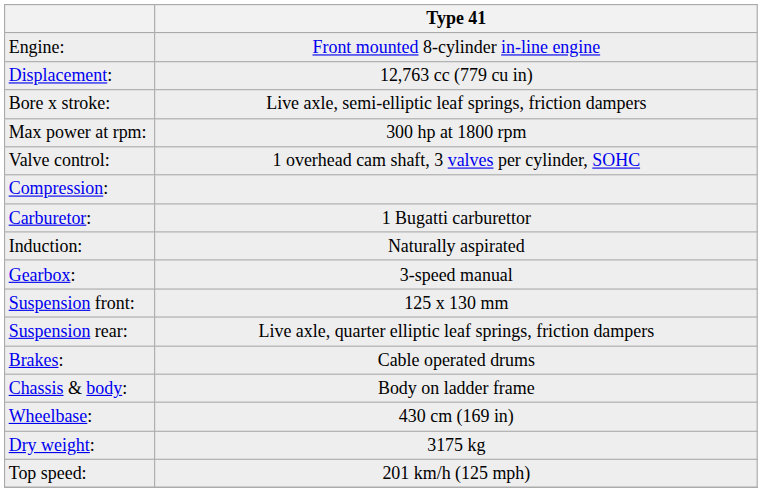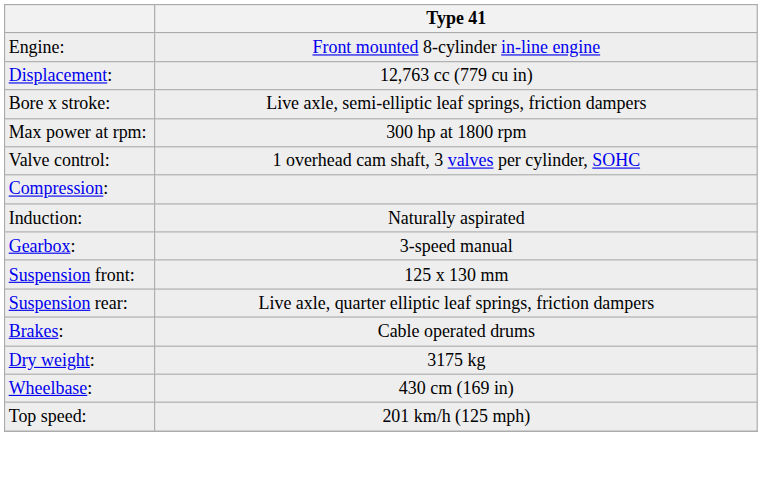- row: Carburetor: | 1 Bugatti carburettor
- row: Chassis & body: | Body on ladder frame
rows swapped: Wheelbase: <-> Dry weight:
